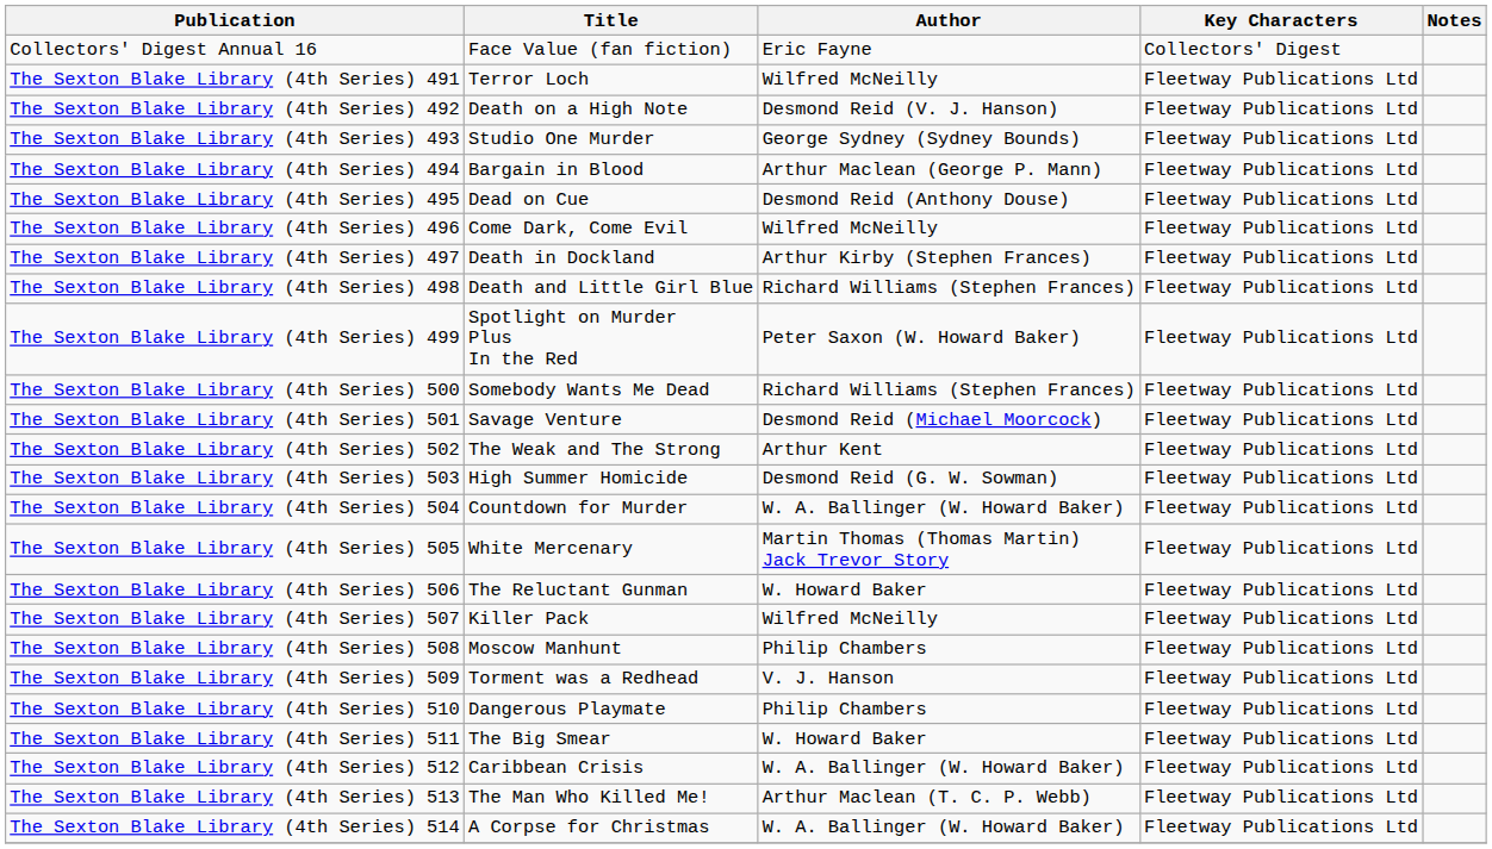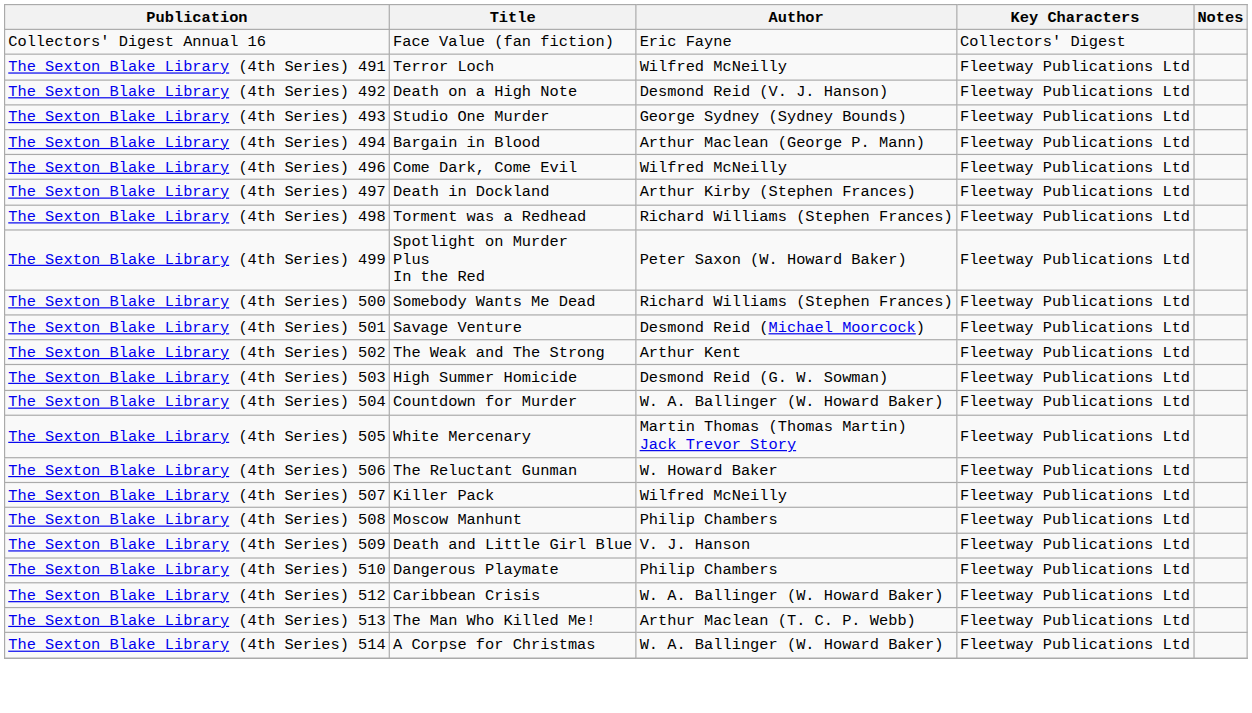- row: The Sexton Blake Library (4th Series) 495 | Dead on Cue | Desmond Reid (Anthony Douse) | Fleetway Publications Ltd
The Sexton Blake Library (4th Series) 498 | Title: Death and Little Girl Blue -> Torment was a Redhead
The Sexton Blake Library (4th Series) 509 | Title: Torment was a Redhead -> Death and Little Girl Blue
- row: The Sexton Blake Library (4th Series) 511 | The Big Smear | W. Howard Baker | Fleetway Publications Ltd
